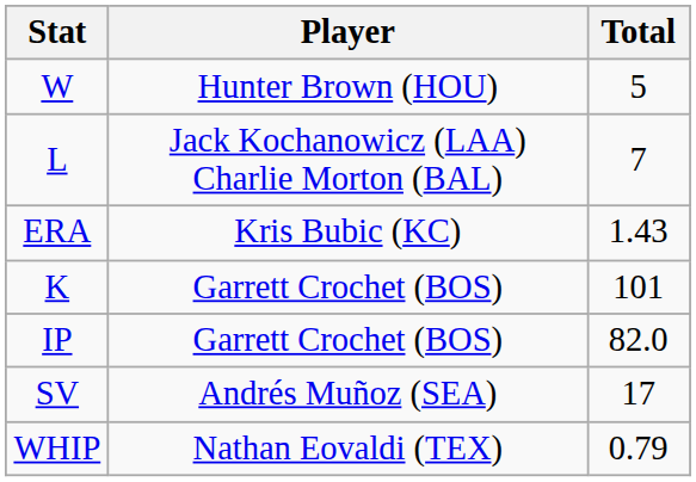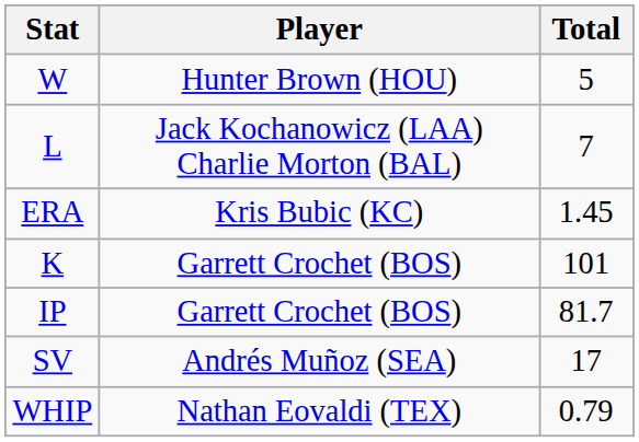ERA | Total: 1.43 -> 1.45
IP | Total: 82.0 -> 81.7
